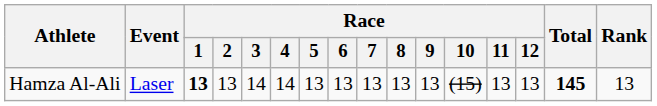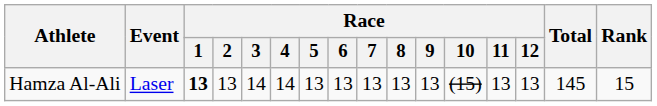Hamza Al-Ali | Total: bold -> normal
Hamza Al-Ali | Rank: 13 -> 15
